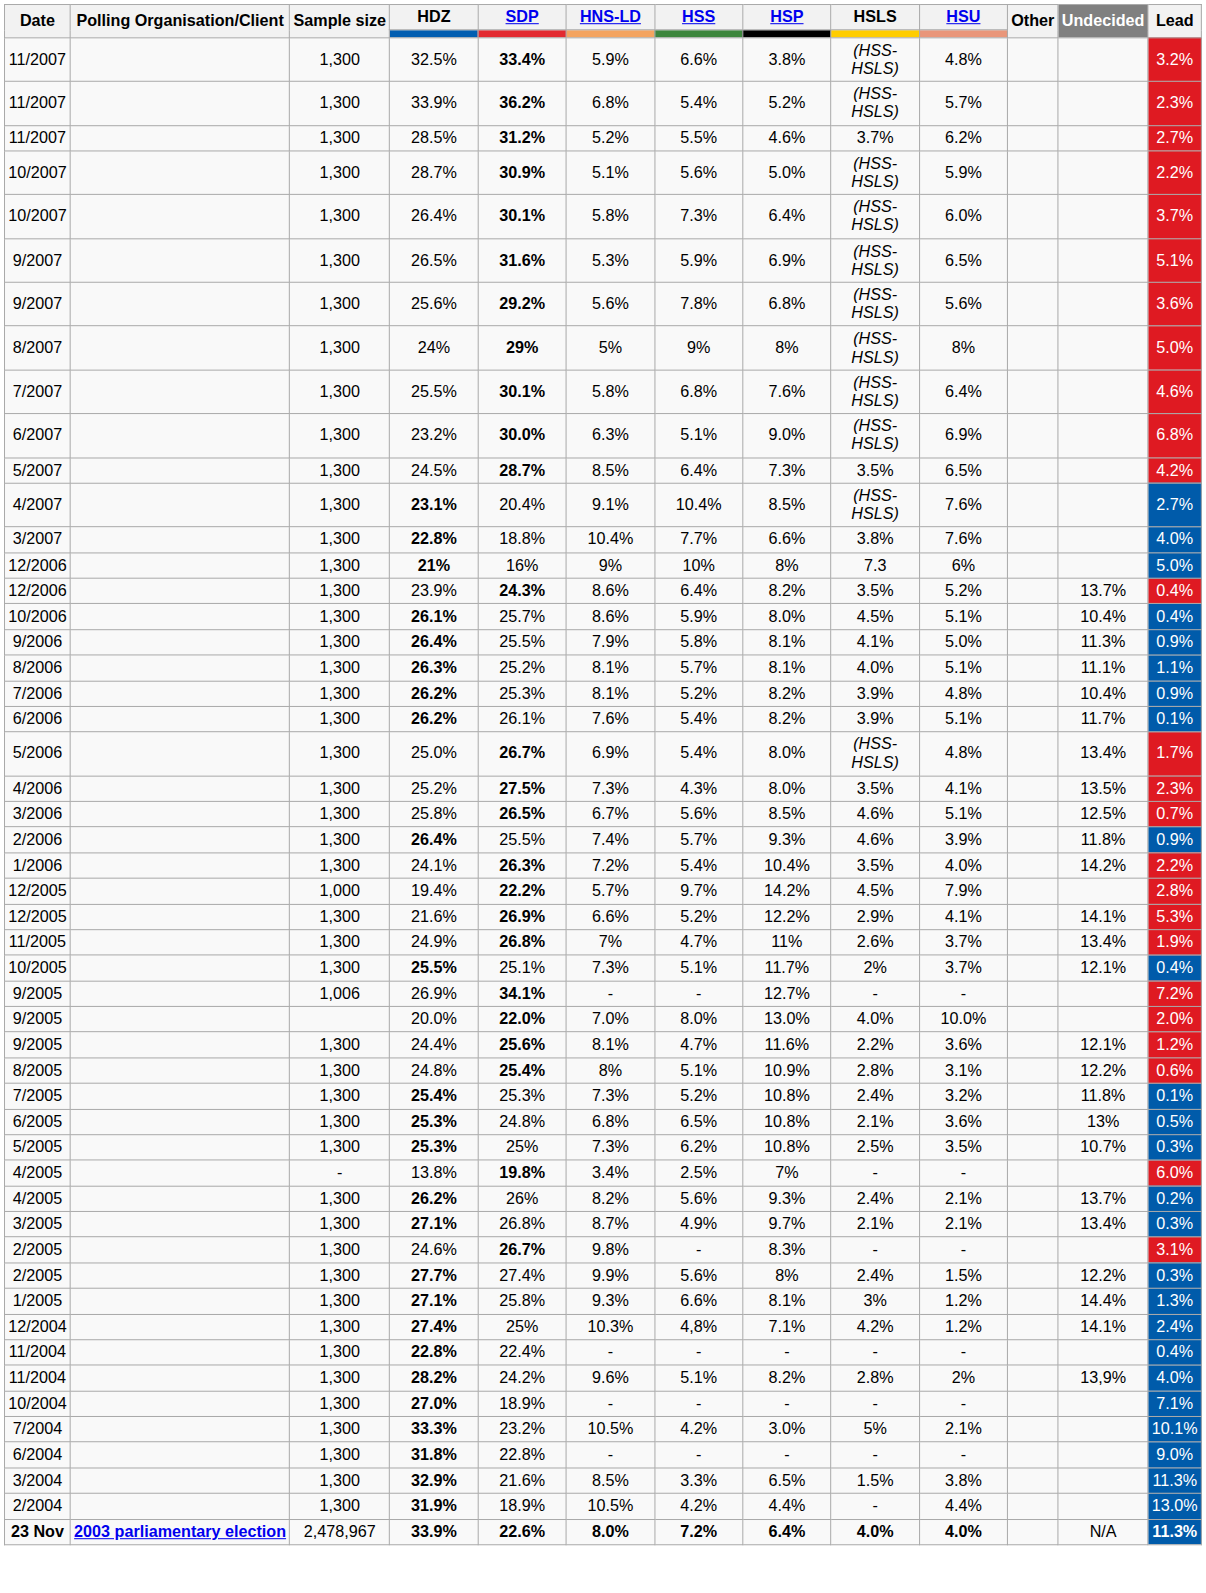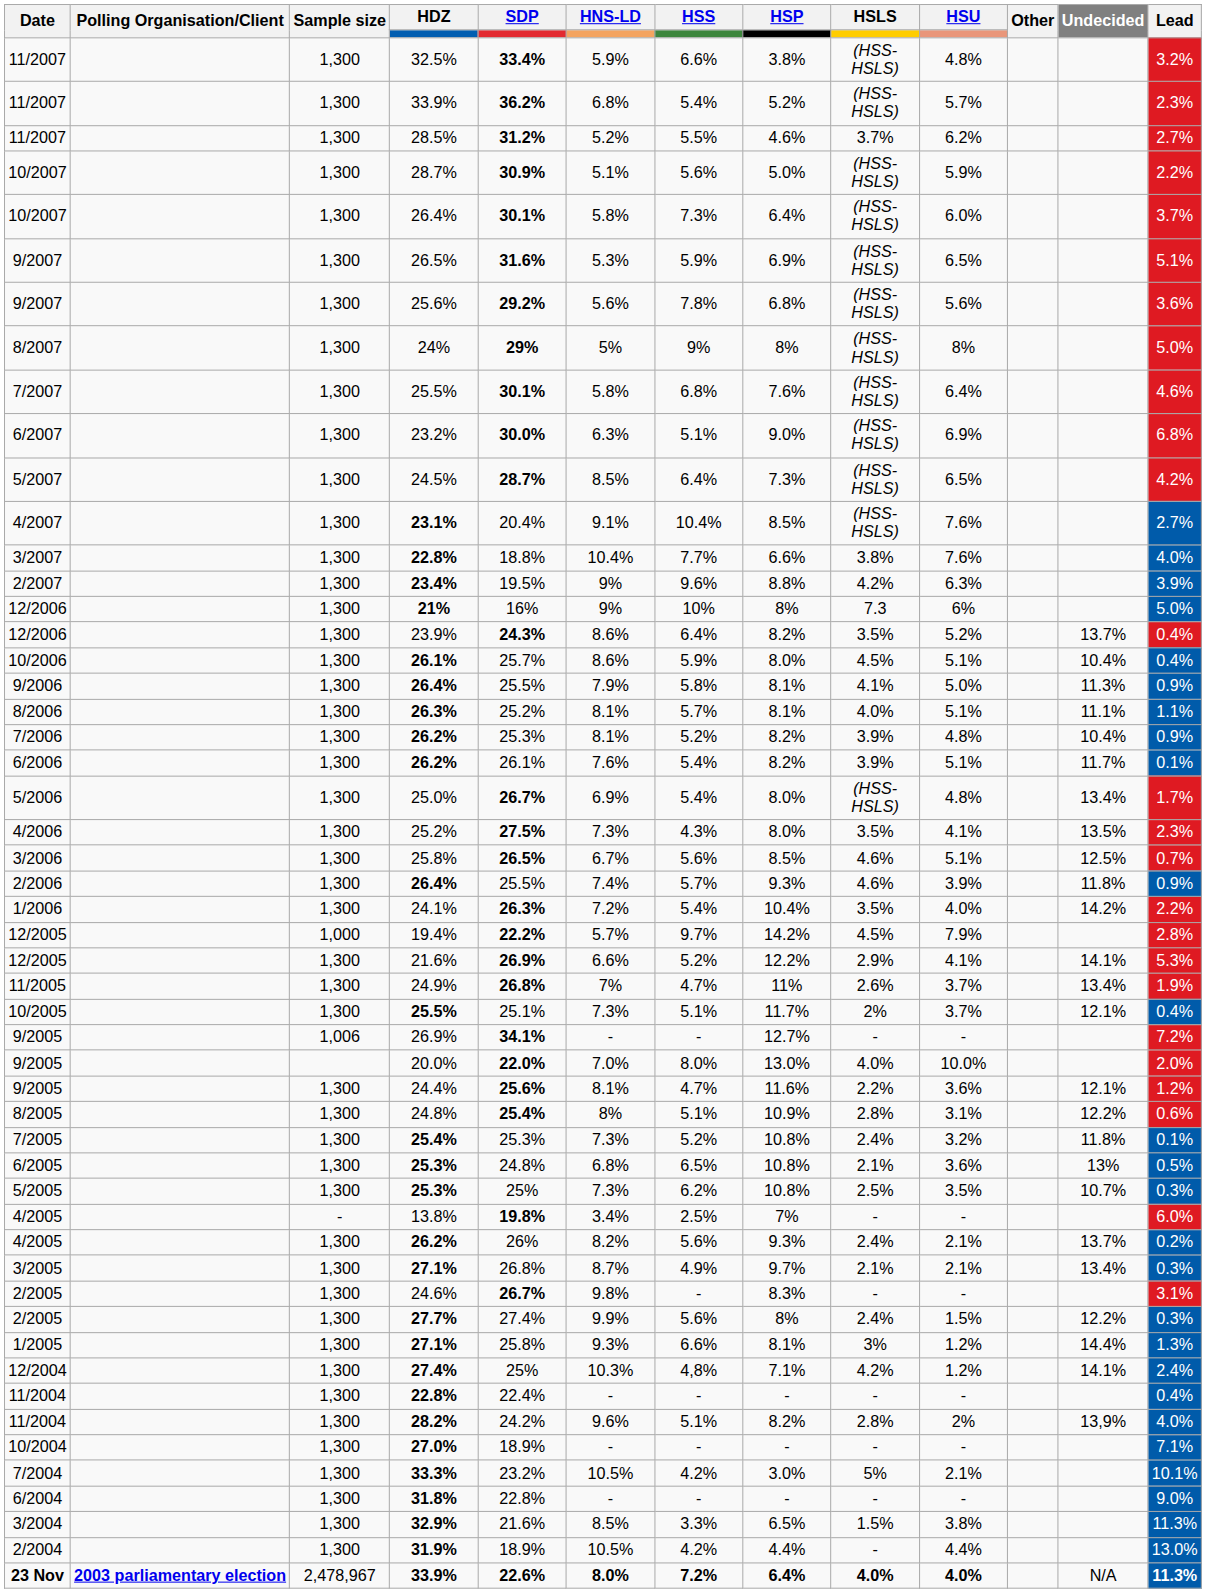24.5% | HSLS: 3.5% -> (HSS-HSLS)
+ row: 2/2007 | 1,300 | 23.4% | 19.5% | 9% | 9.6% | 8.8% | 4.2% | 6.3% | 3.9%
